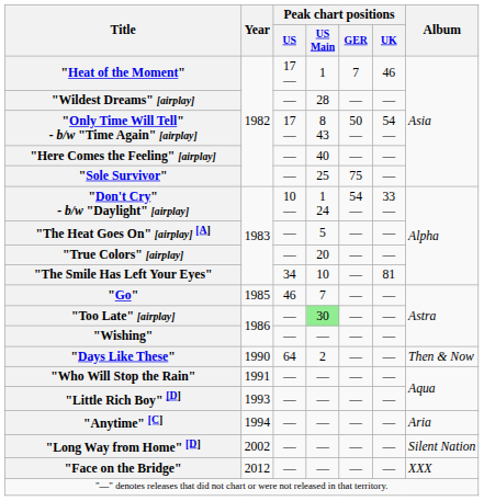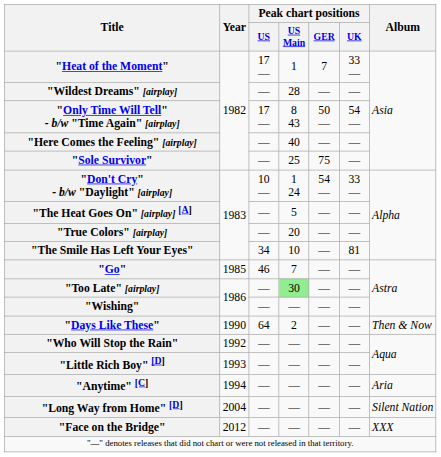"Heat of the Moment" | Peak chart positions / UK: 46 -> 33 —
"Who Will Stop the Rain" | Year: 1991 -> 1992
"Long Way from Home" [D] | Year: 2002 -> 2004
